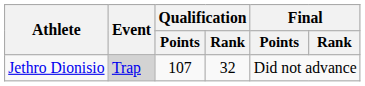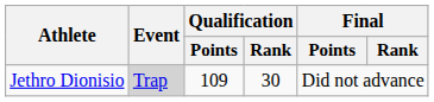Jethro Dionisio | Qualification / Points: 107 -> 109
Jethro Dionisio | Qualification / Rank: 32 -> 30
